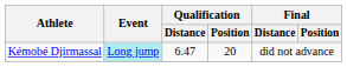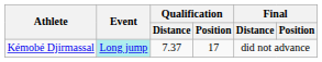Kémobé Djirmassal | Qualification / Distance: 6.47 -> 7.37
Kémobé Djirmassal | Qualification / Position: 20 -> 17
